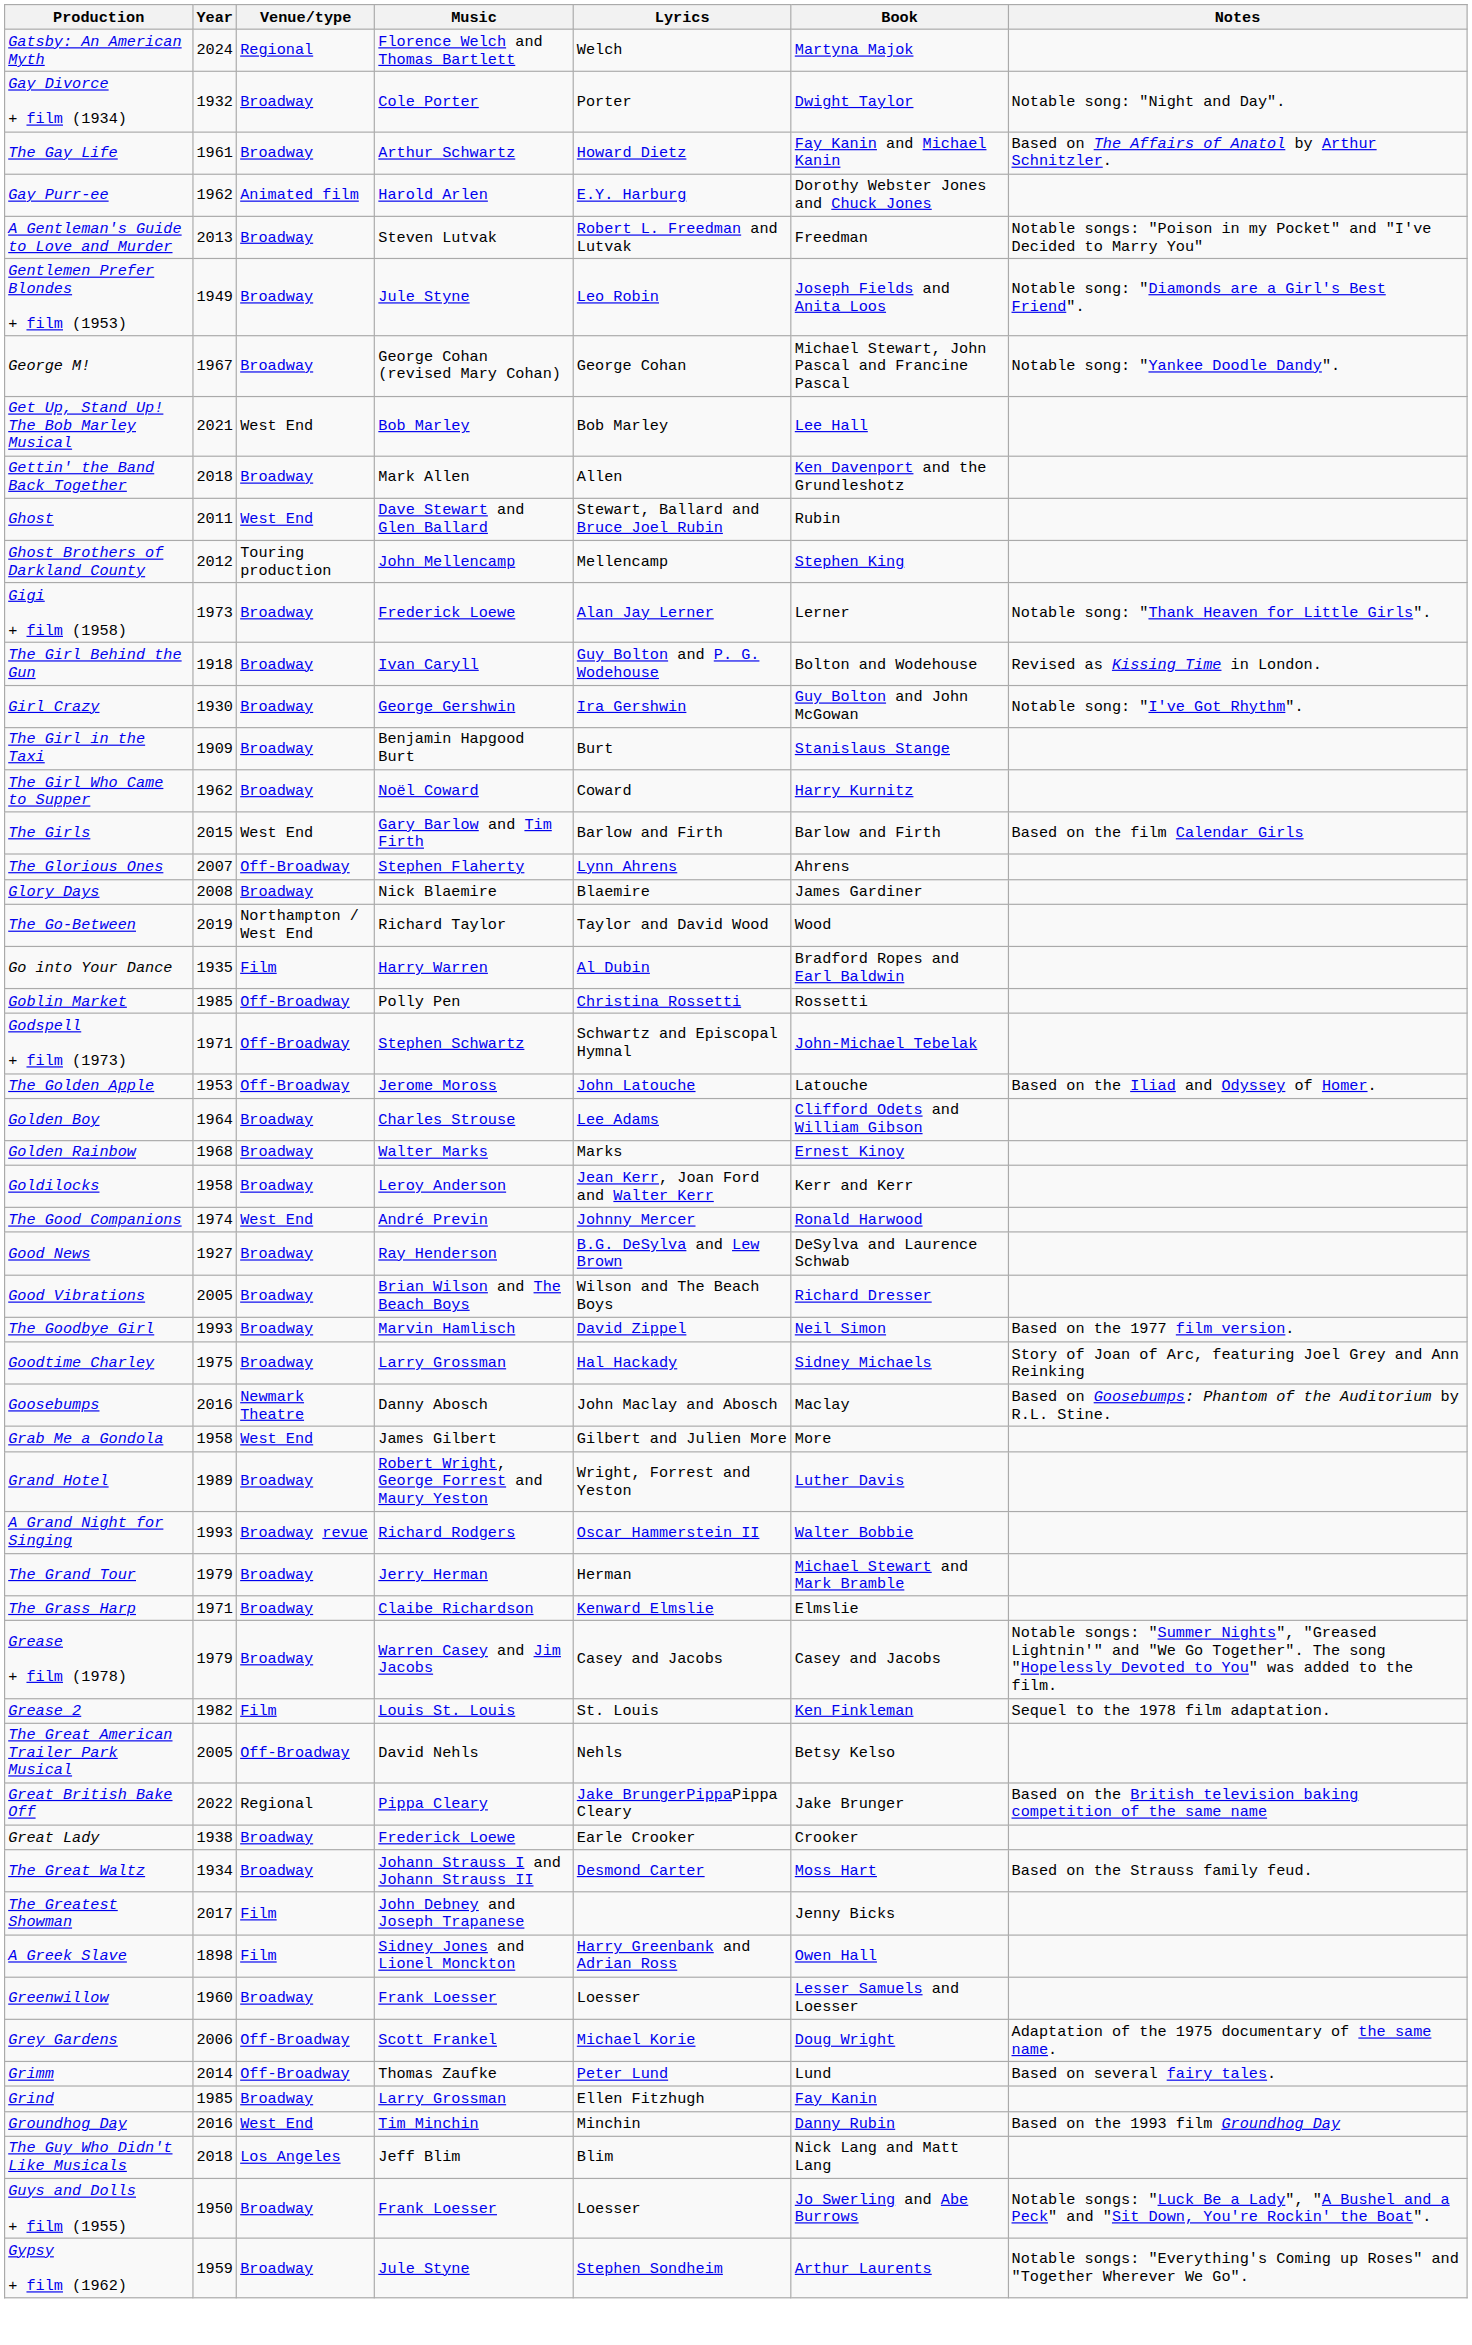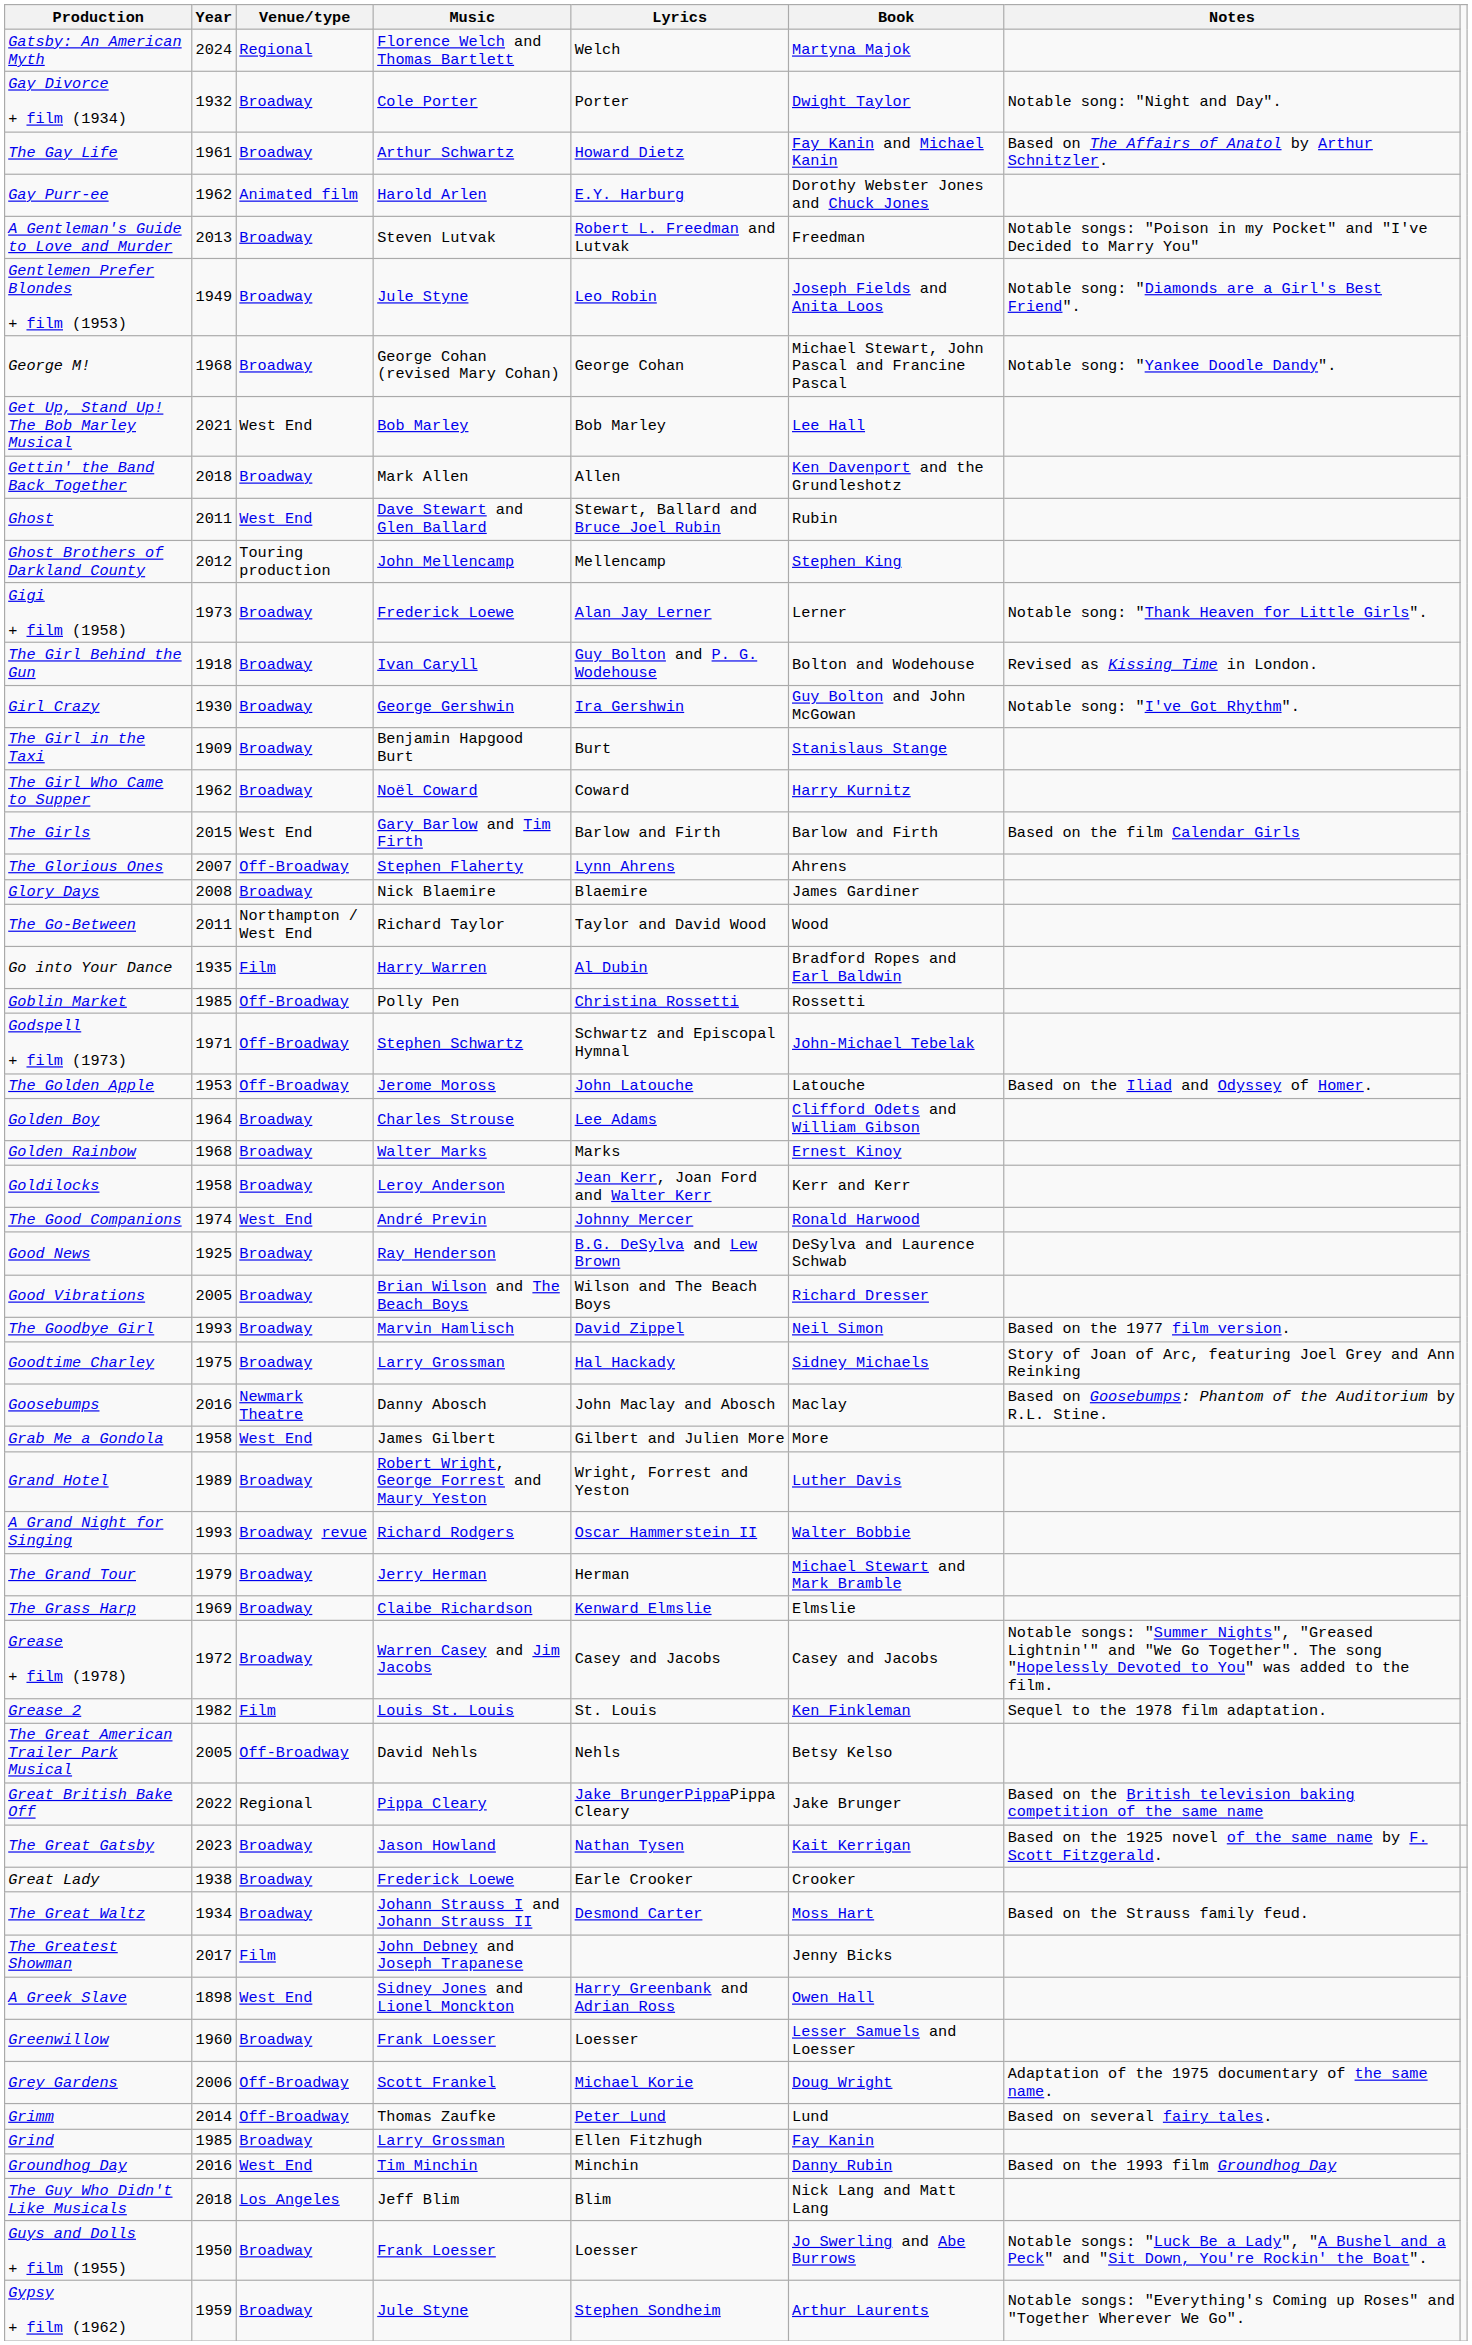George M! | Year: 1967 -> 1968
The Go-Between | Year: 2019 -> 2011
Good News | Year: 1927 -> 1925
The Grass Harp | Year: 1971 -> 1969
Grease + film (1978) | Year: 1979 -> 1972
+ row: The Great Gatsby | 2023 | Broadway | Jason Howland | Nathan Tysen | Kait Kerrigan | Based on the 1925 novel of the same name by F. Scott Fitzgerald.
A Greek Slave | Venue/type: Film -> West End
